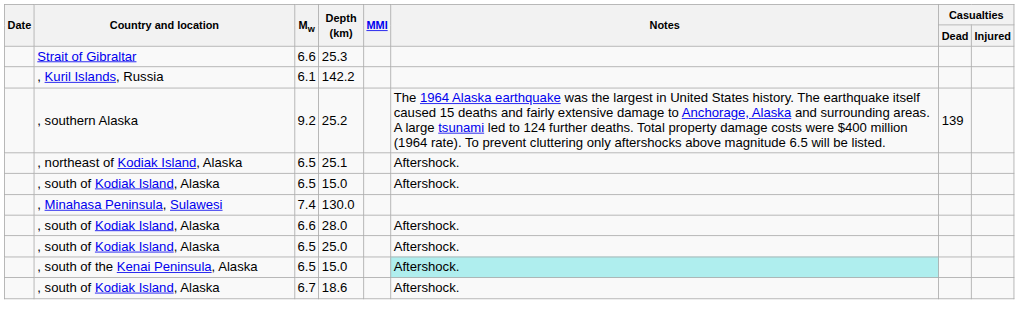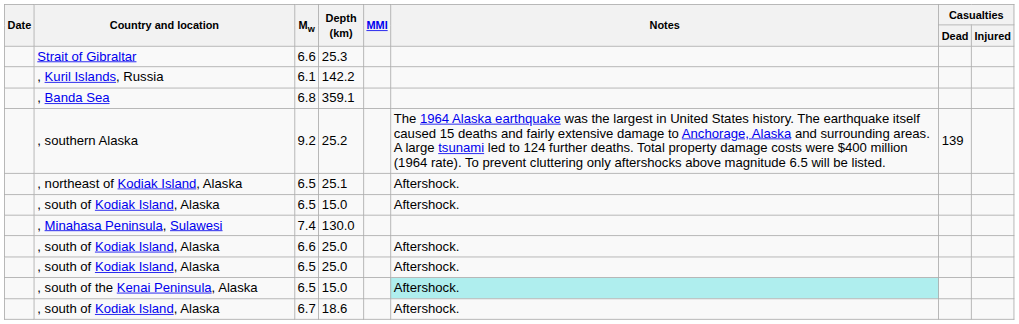+ row: , Banda Sea | 6.8 | 359.1
, south of Kodiak Island, Alaska / 6.6 | Depth (km): 28.0 -> 25.0
